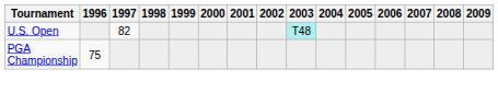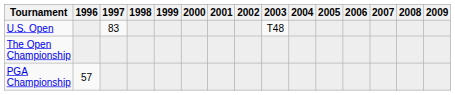U.S. Open | 1997: 82 -> 83
U.S. Open | 2003: paleturquoise background -> no background
+ row: The Open Championship
PGA Championship | 1996: 75 -> 57
